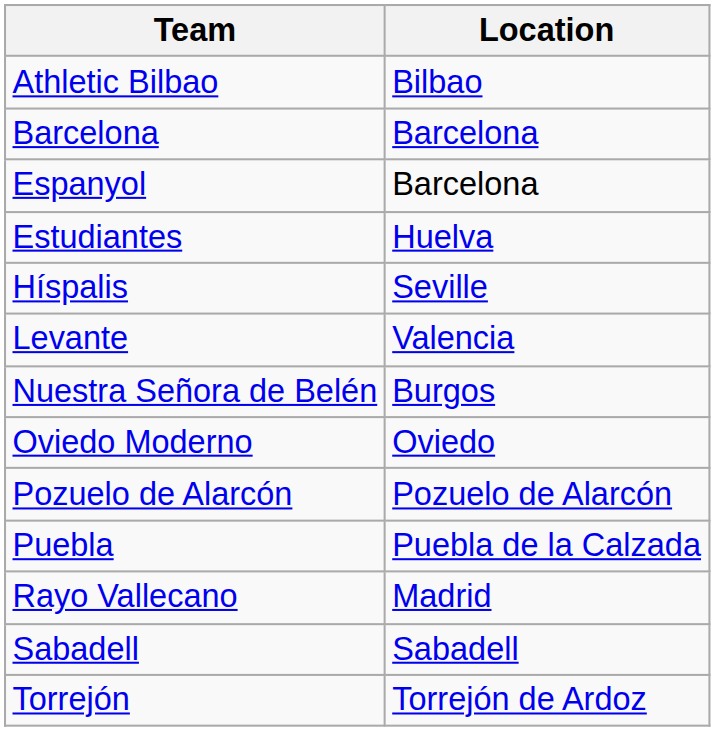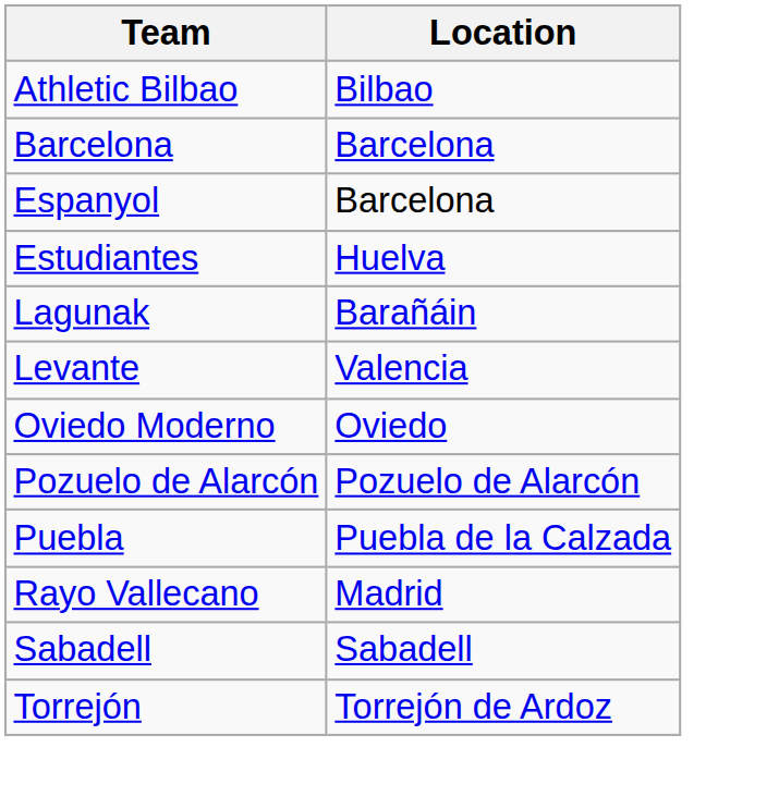- row: Híspalis | Seville
+ row: Lagunak | Barañáin
- row: Nuestra Señora de Belén | Burgos
